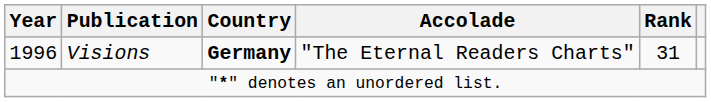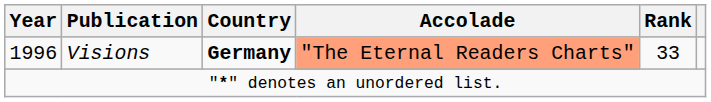1996 | Accolade: no background -> lightsalmon background
1996 | Rank: 31 -> 33
